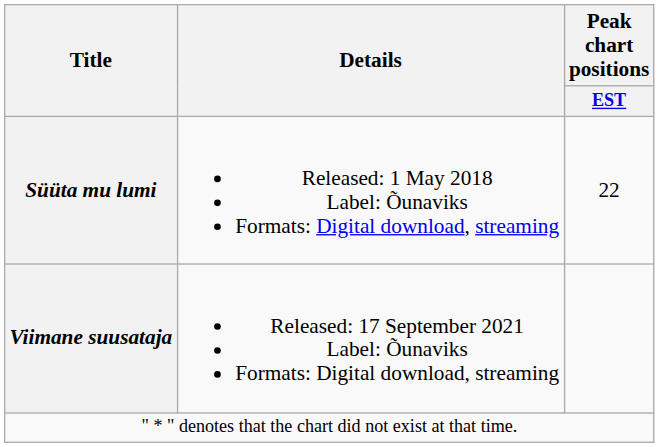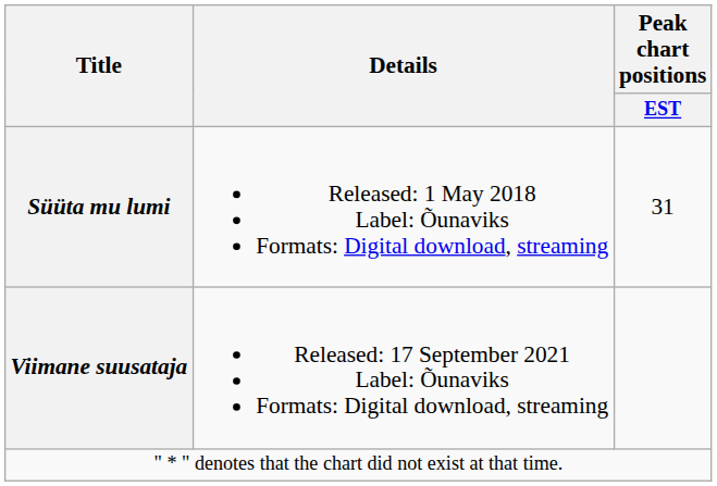Süüta mu lumi | Peak chart positions / EST: 22 -> 31
